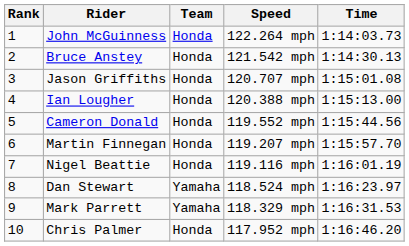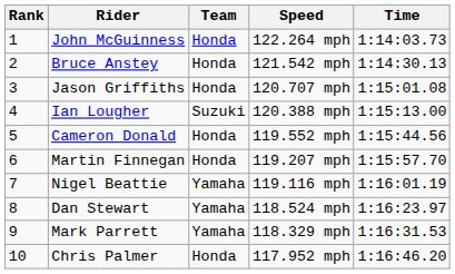Ian Lougher | Team: Honda -> Suzuki
Nigel Beattie | Team: Honda -> Yamaha
